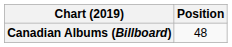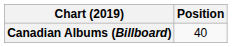Canadian Albums (Billboard) | Position: 48 -> 40
